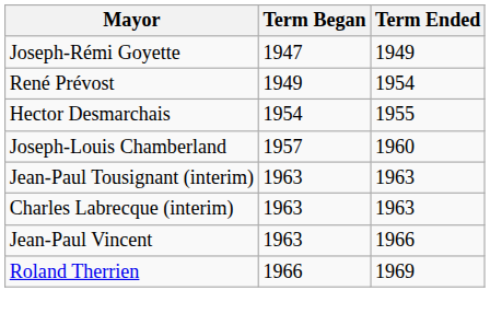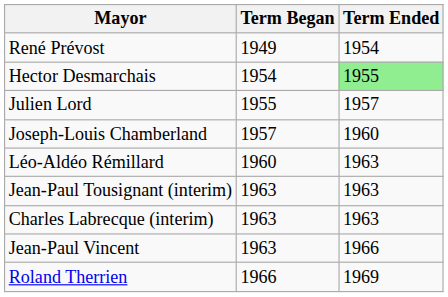- row: Joseph-Rémi Goyette | 1947 | 1949
Hector Desmarchais | Term Ended: no background -> lightgreen background
+ row: Julien Lord | 1955 | 1957
+ row: Léo-Aldéo Rémillard | 1960 | 1963
